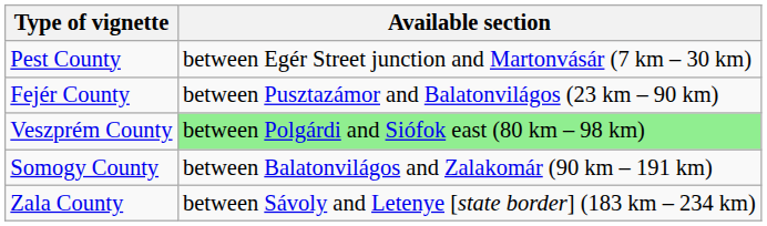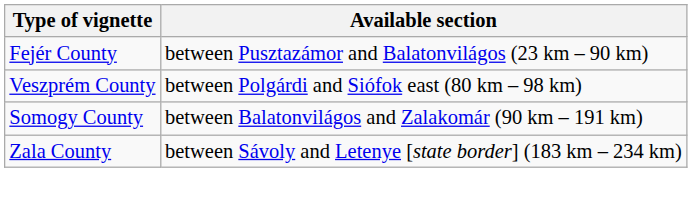- row: Pest County | between Egér Street junction and Martonvásár (7 km – 30 km)
Veszprém County | Available section: lightgreen background -> no background
